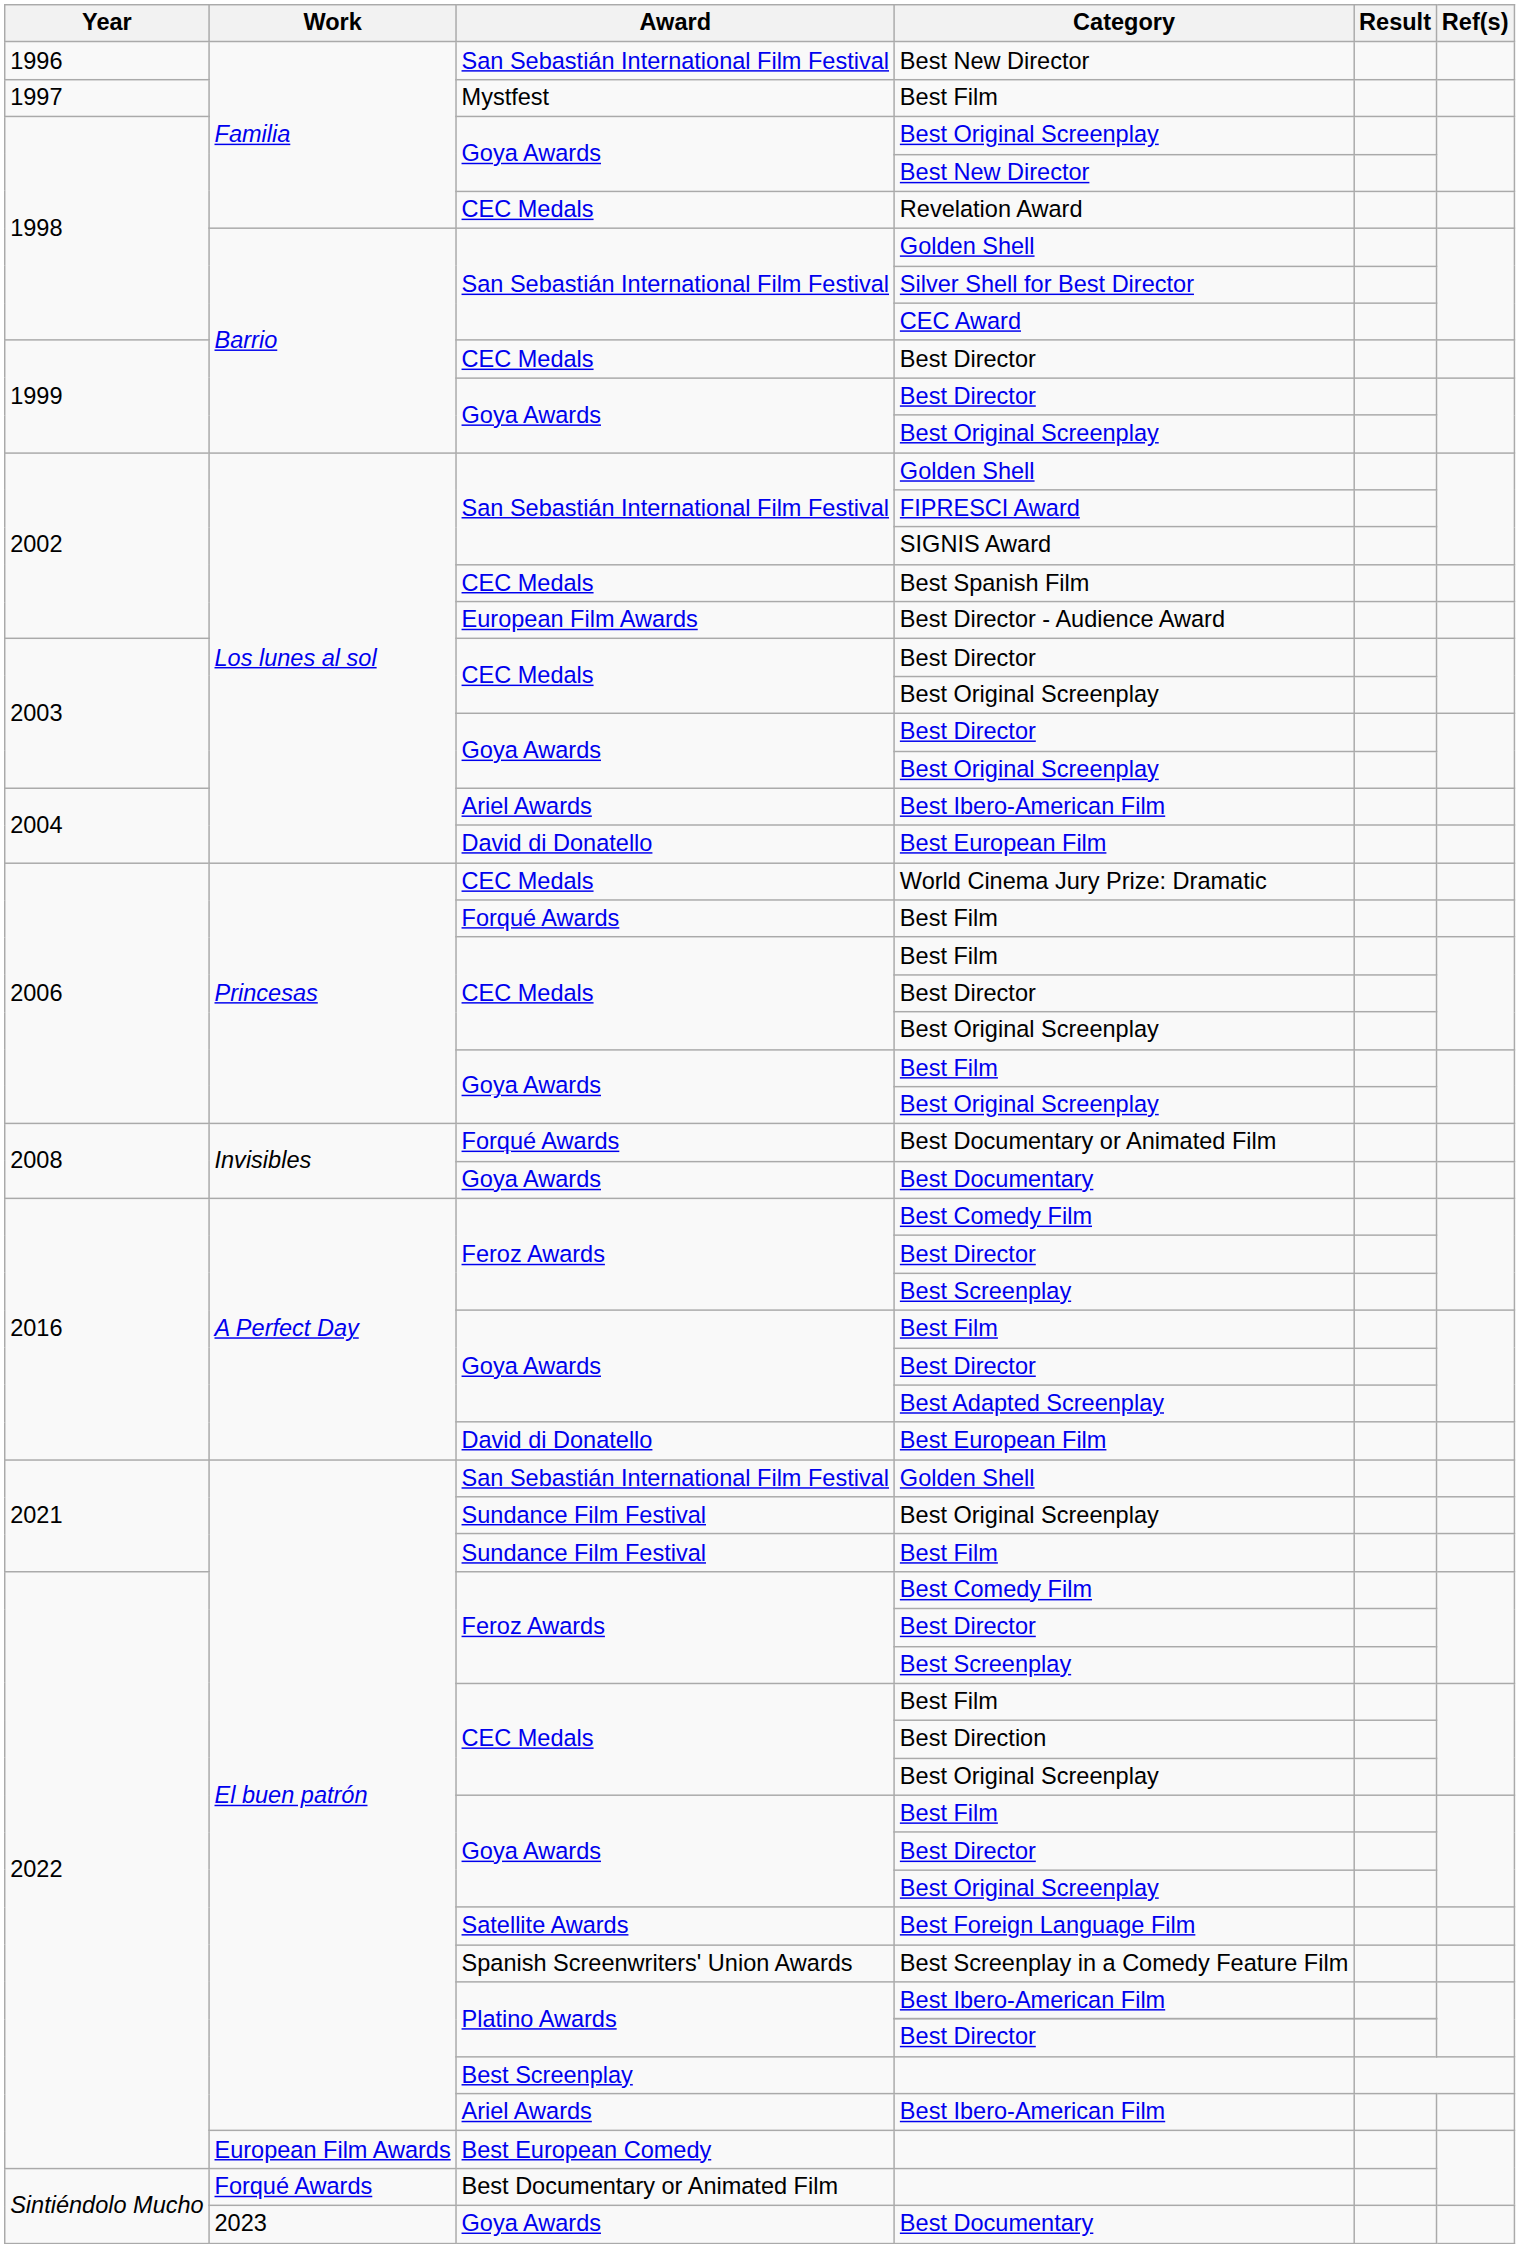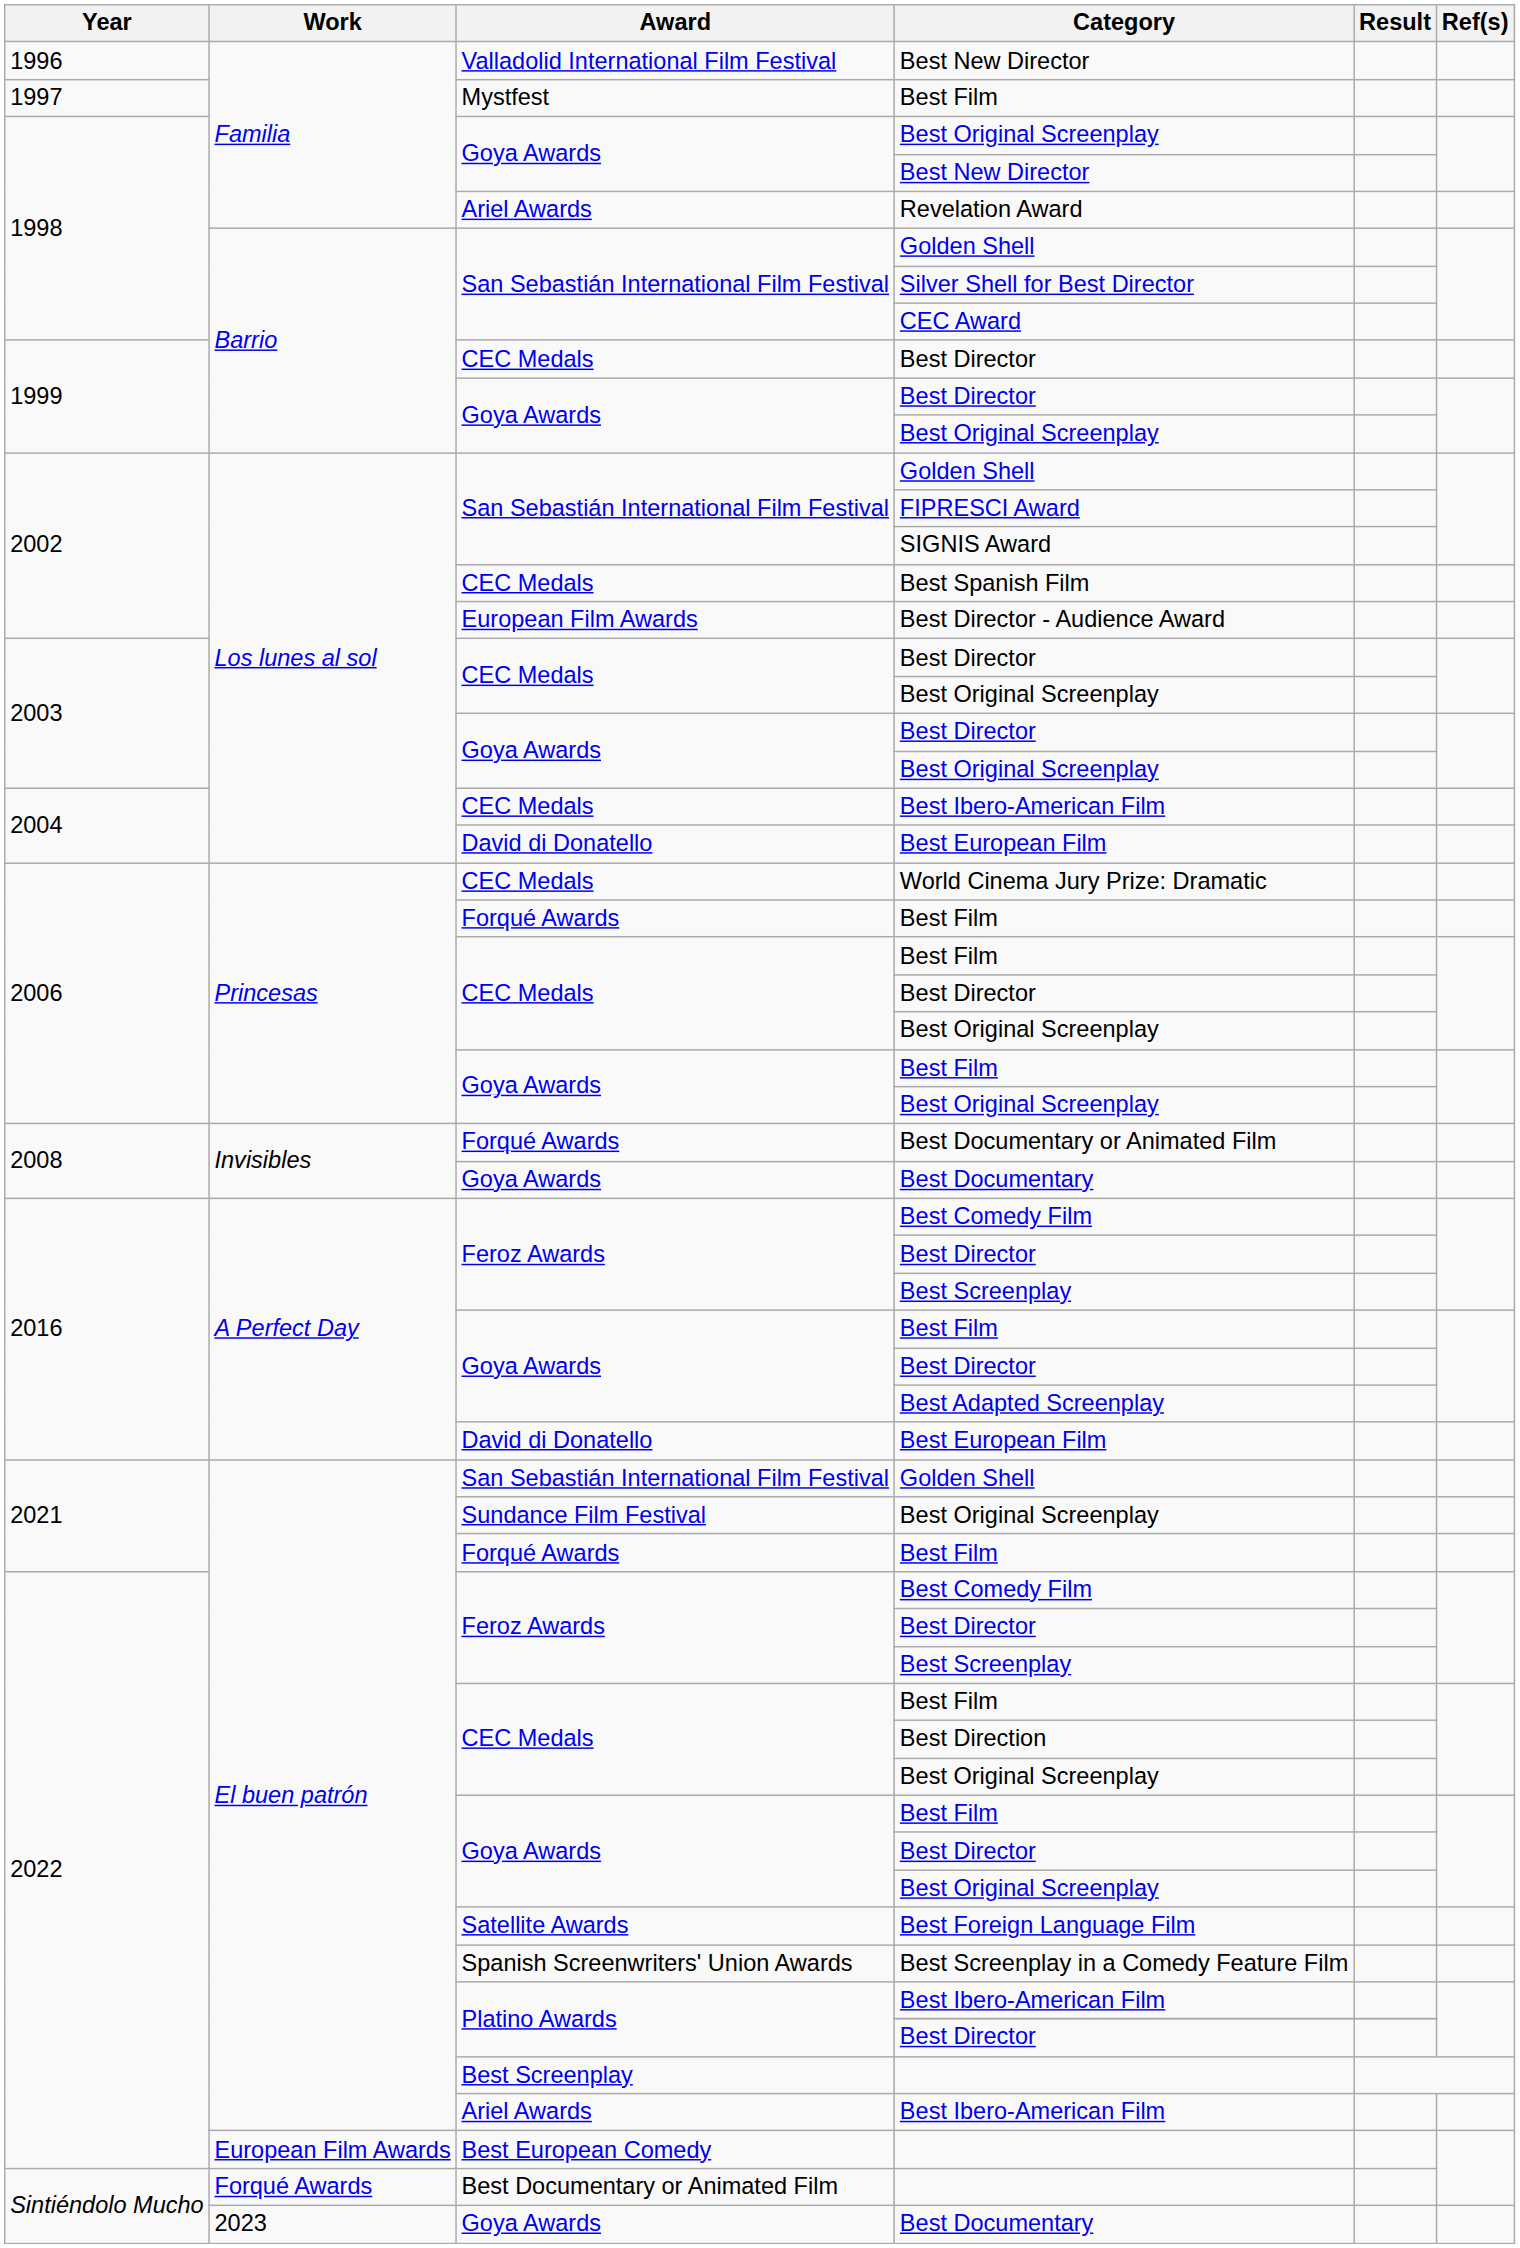1996 / Best New Director | Award: San Sebastián International Film Festival -> Valladolid International Film Festival
Revelation Award | Award: CEC Medals -> Ariel Awards
2004 / Best Ibero-American Film | Award: Ariel Awards -> CEC Medals
2021 / Best Film | Award: Sundance Film Festival -> Forqué Awards
